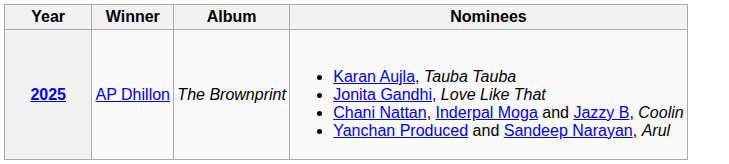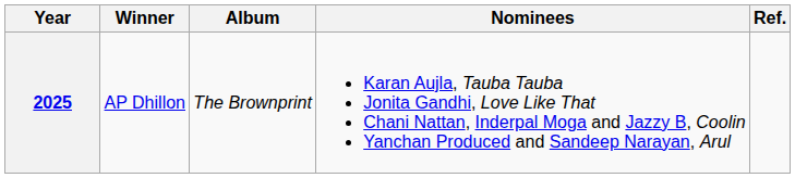+ column: Ref.
